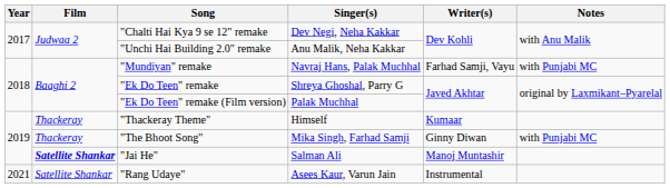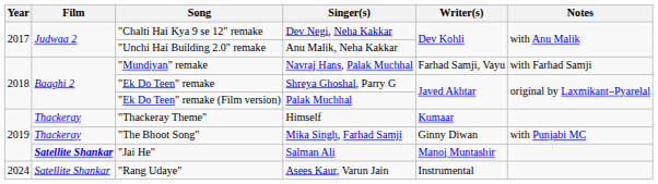"Mundiyan" remake | Notes: with Punjabi MC -> with Farhad Samji
"Rang Udaye" | Year: 2021 -> 2024
